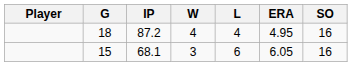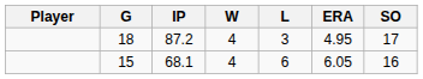18 | L: 4 -> 3
18 | SO: 16 -> 17
15 | W: 3 -> 4
